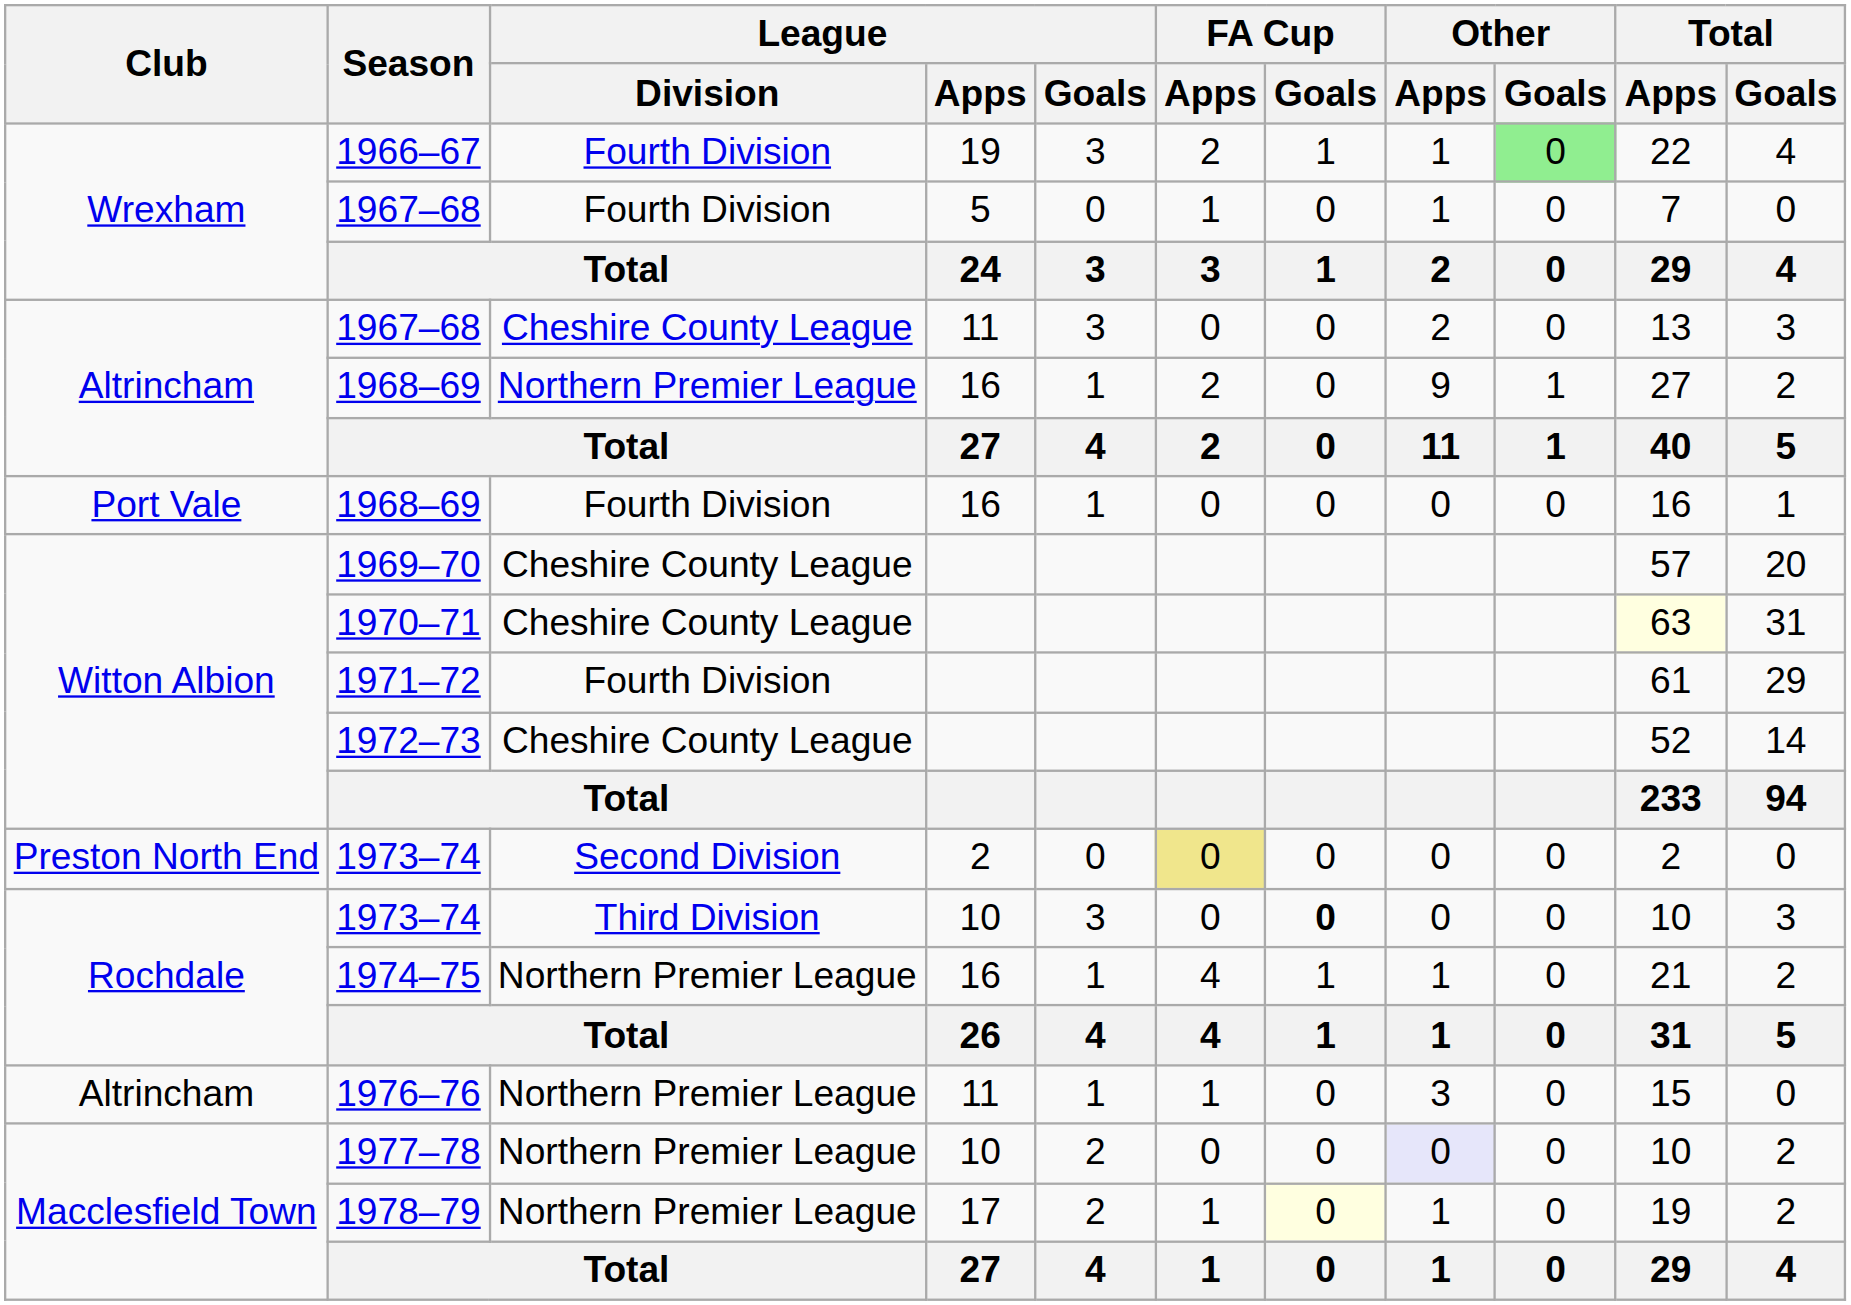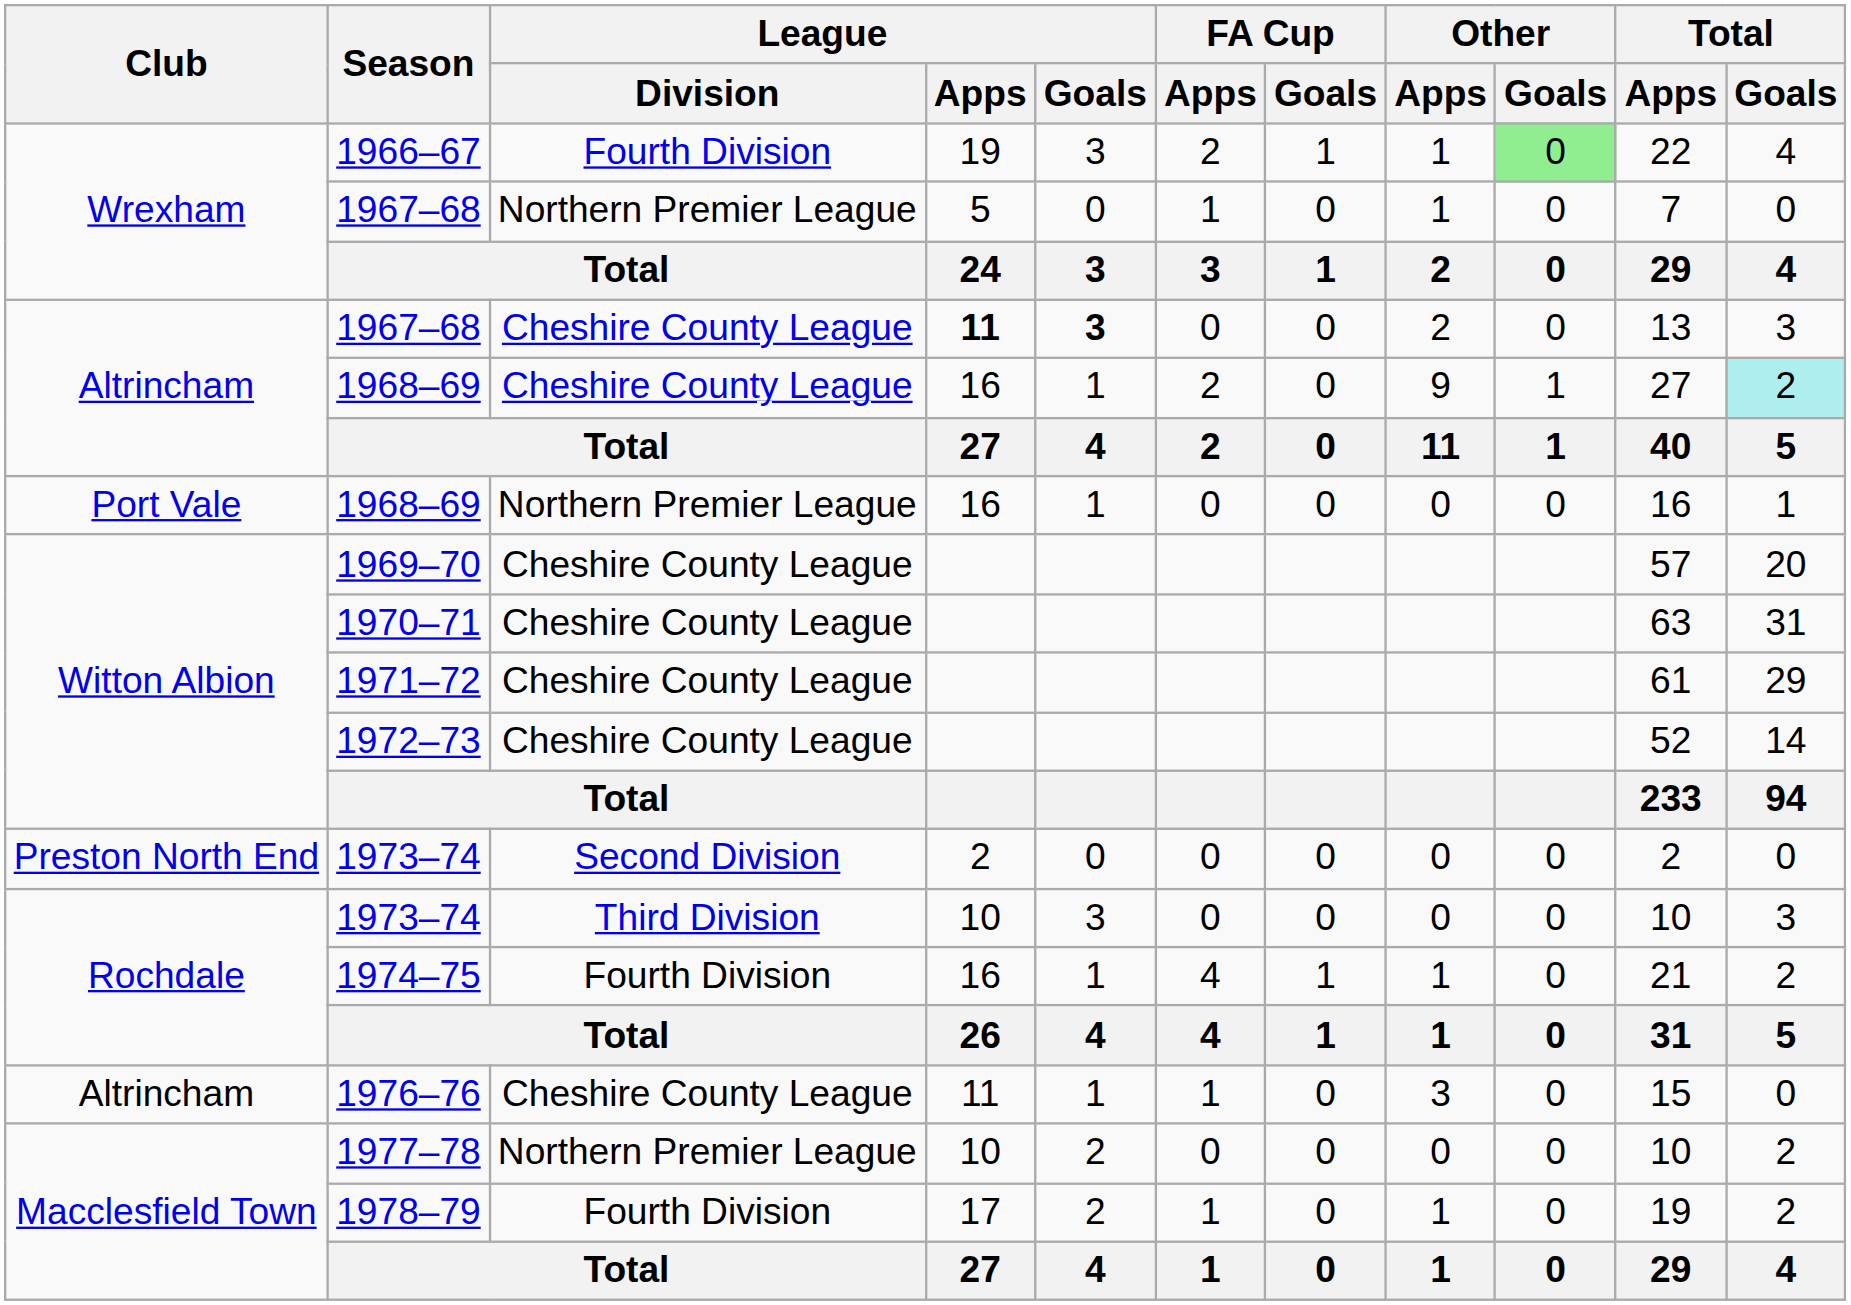Wrexham / 1967–68 | League / Division: Fourth Division -> Northern Premier League
Altrincham / 1967–68 | League / Apps: normal -> bold
Altrincham / 1967–68 | League / Goals: normal -> bold
Altrincham / 1968–69 | League / Division: Northern Premier League -> Cheshire County League
Altrincham / 1968–69 | Total / Goals: no background -> paleturquoise background
Port Vale / 1968–69 | League / Division: Fourth Division -> Northern Premier League
1970–71 | Total / Apps: lightyellow background -> no background
1971–72 | League / Division: Fourth Division -> Cheshire County League
Preston North End / 1973–74 | FA Cup / Apps: khaki background -> no background
Rochdale / 1973–74 | FA Cup / Goals: bold -> normal
1974–75 | League / Division: Northern Premier League -> Fourth Division
1976–76 | League / Division: Northern Premier League -> Cheshire County League
1977–78 | Other / Apps: lavender background -> no background
1978–79 | League / Division: Northern Premier League -> Fourth Division
1978–79 | FA Cup / Goals: lightyellow background -> no background
